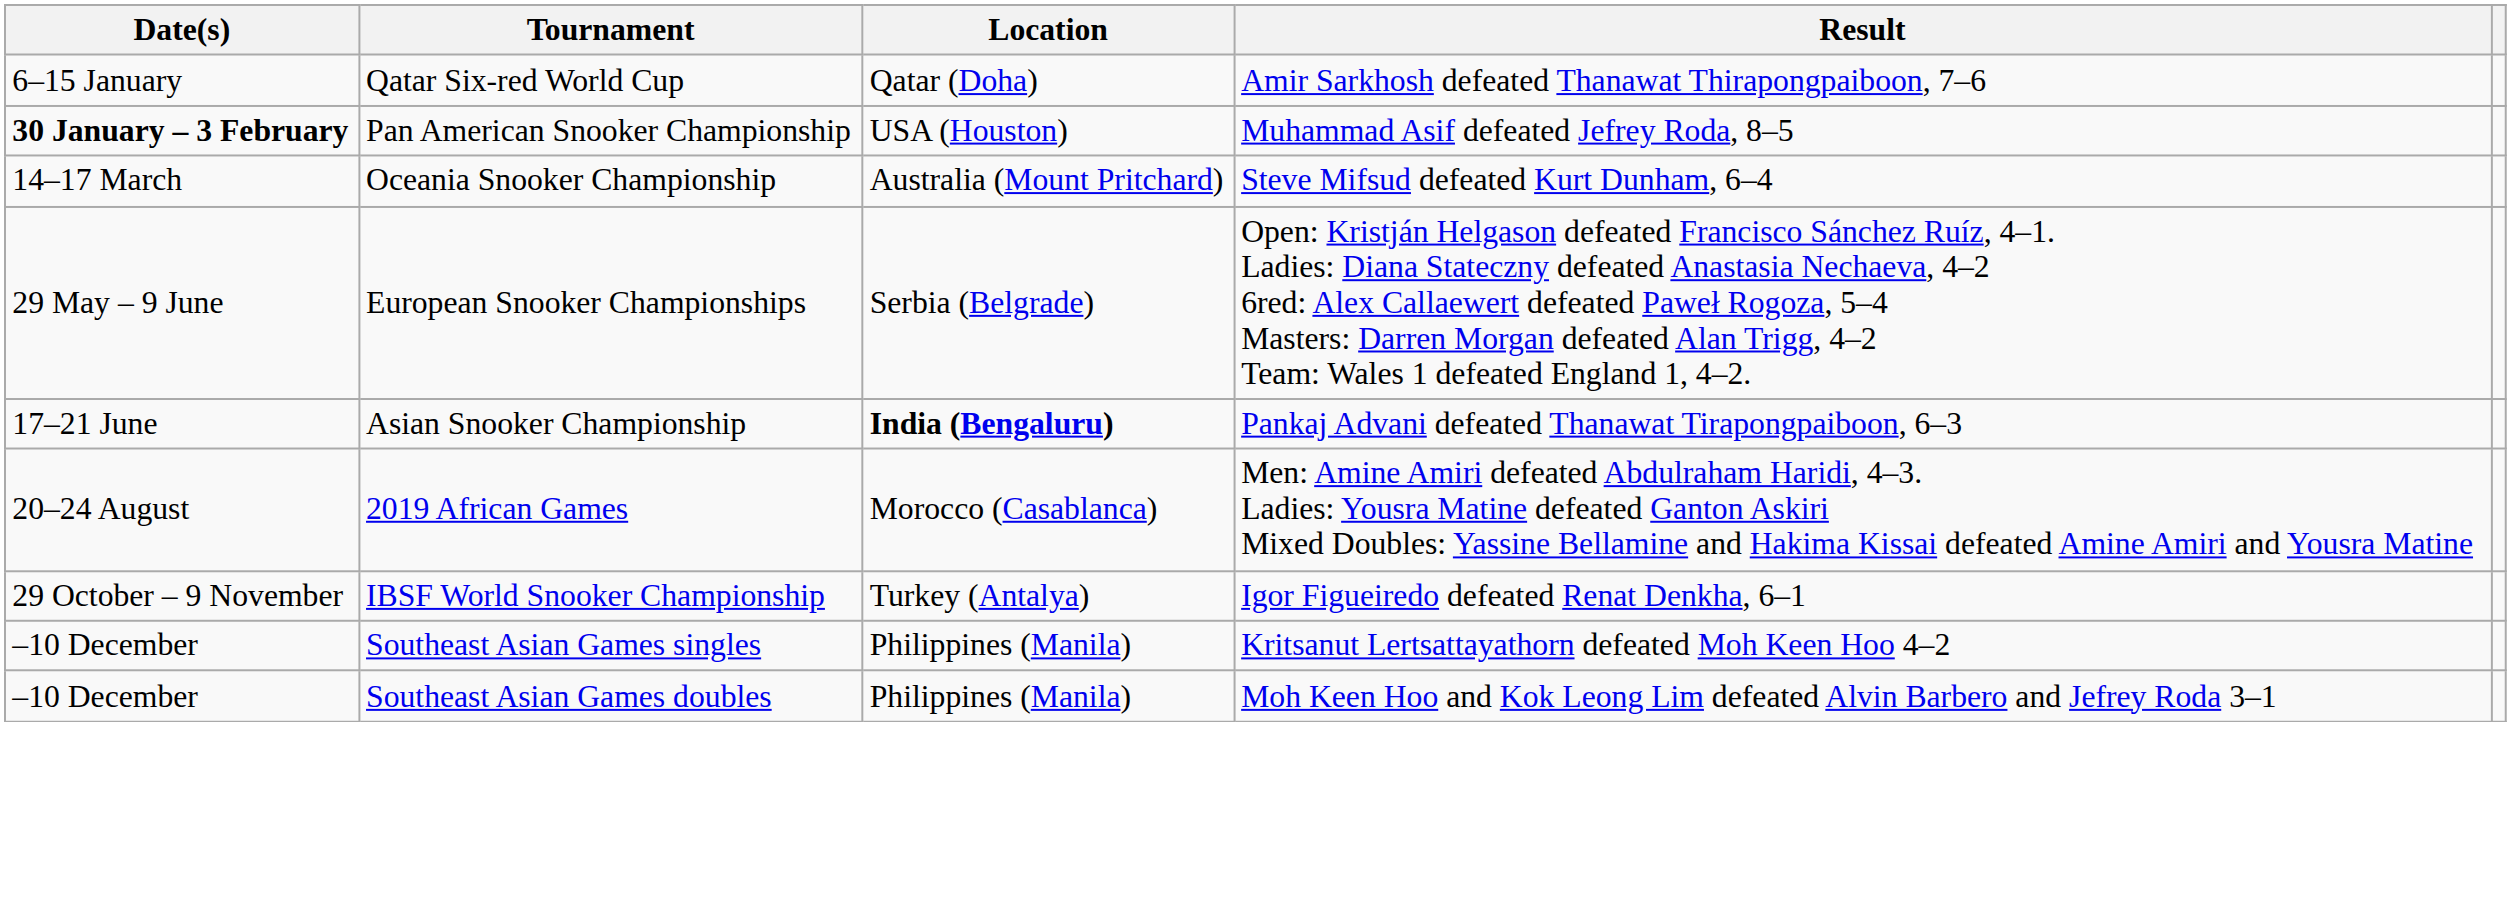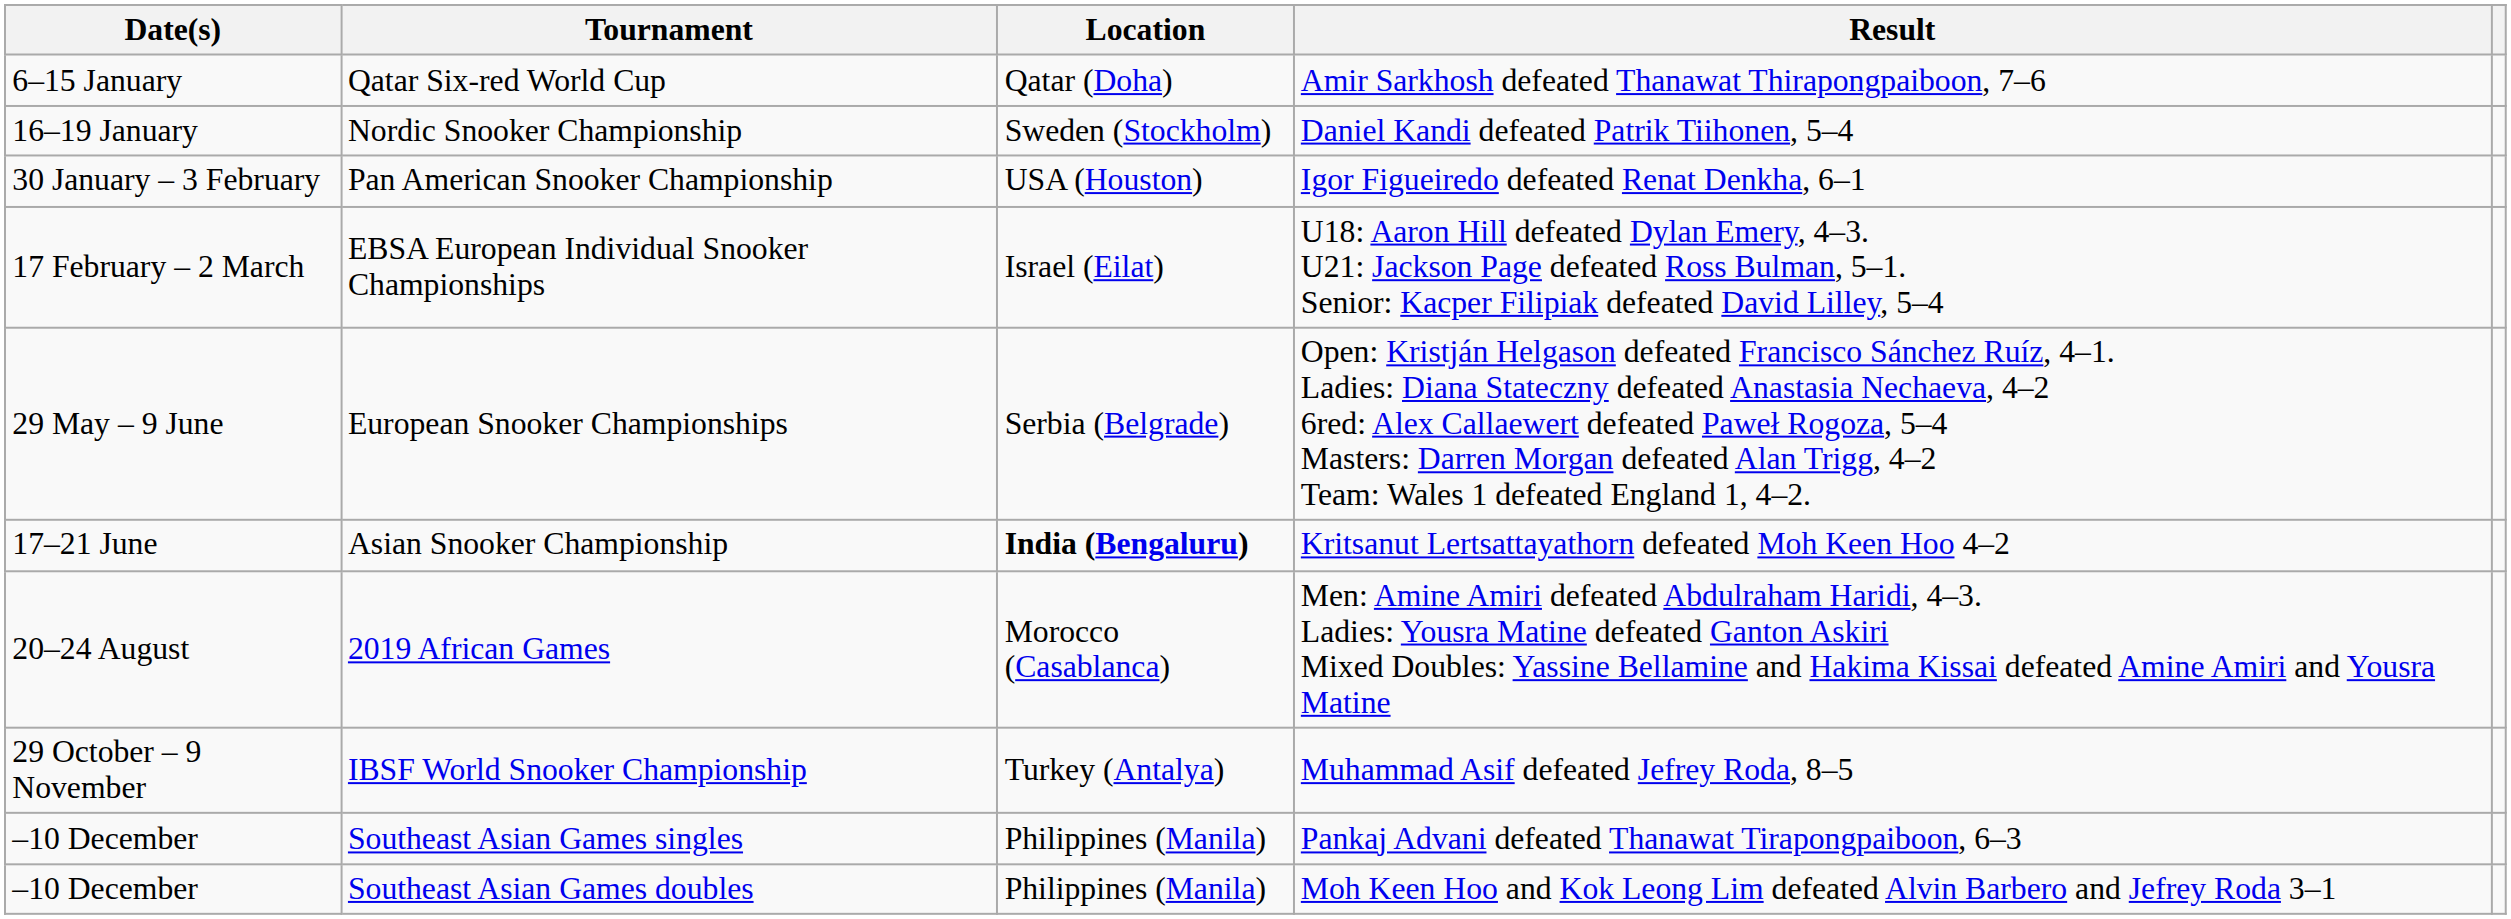+ row: 16–19 January | Nordic Snooker Championship | Sweden (Stockholm) | Daniel Kandi defeated Patrik Tiihonen, 5–4
Pan American Snooker Championship | Date(s): bold -> normal
Pan American Snooker Championship | Result: Muhammad Asif defeated Jefrey Roda, 8–5 -> Igor Figueiredo defeated Renat Denkha, 6–1
+ row: 17 February – 2 March | EBSA European Individual Snooker Championships | Israel (Eilat) | U18: Aaron Hill defeated Dylan Emery, 4–3. U21: Jackson Page defeated Ross Bulman, 5–1. Senior: Kacper Filipiak defeated David Lilley, 5–4
- row: 14–17 March | Oceania Snooker Championship | Australia (Mount Pritchard) | Steve Mifsud defeated Kurt Dunham, 6–4
Asian Snooker Championship | Result: Pankaj Advani defeated Thanawat Tirapongpaiboon, 6–3 -> Kritsanut Lertsattayathorn defeated Moh Keen Hoo 4–2
IBSF World Snooker Championship | Result: Igor Figueiredo defeated Renat Denkha, 6–1 -> Muhammad Asif defeated Jefrey Roda, 8–5
Southeast Asian Games singles | Result: Kritsanut Lertsattayathorn defeated Moh Keen Hoo 4–2 -> Pankaj Advani defeated Thanawat Tirapongpaiboon, 6–3
